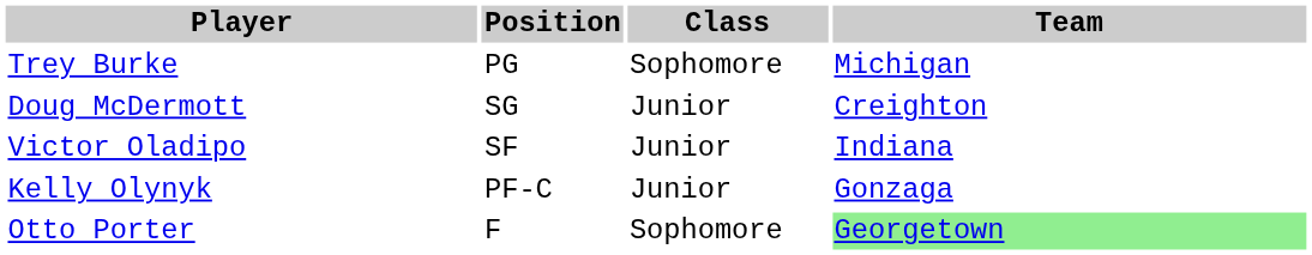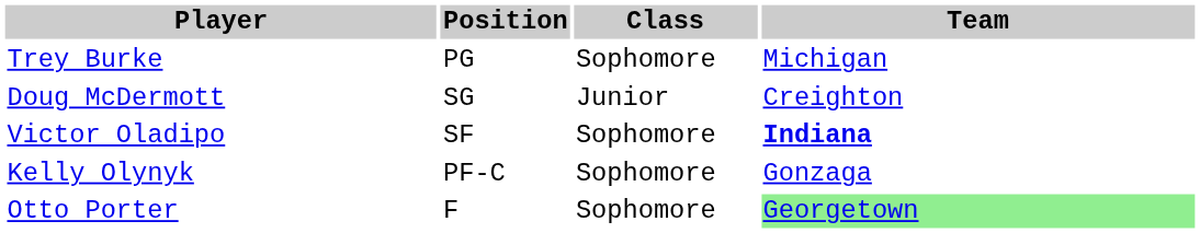Victor Oladipo | Class: Junior -> Sophomore
Victor Oladipo | Team: normal -> bold
Kelly Olynyk | Class: Junior -> Sophomore
